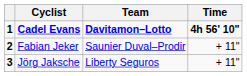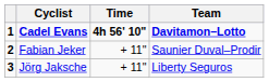columns swapped: Team <-> Time
